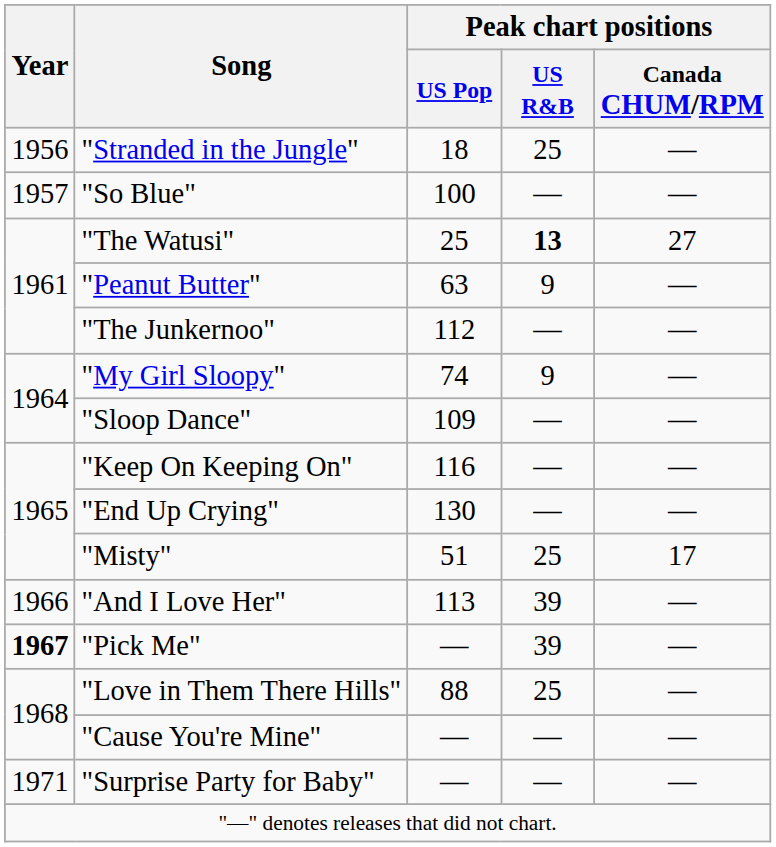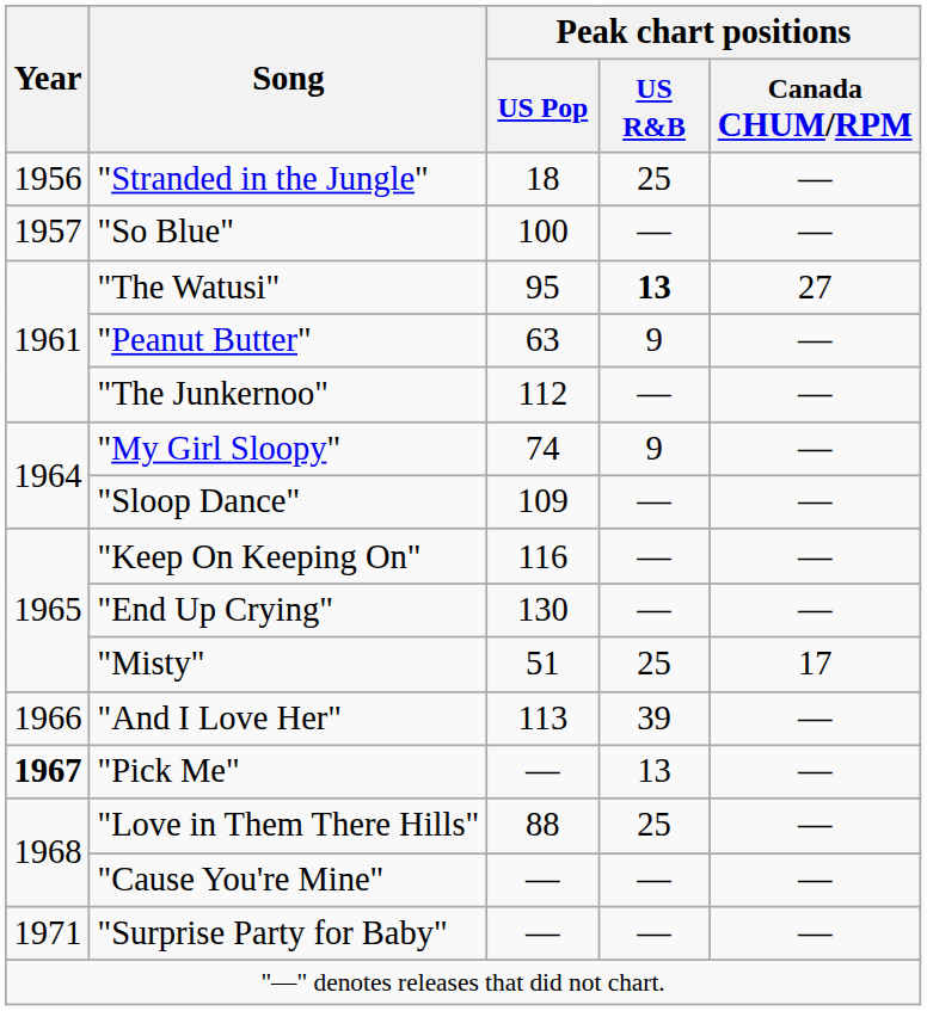"The Watusi" | Peak chart positions / US Pop: 25 -> 95
"Pick Me" | Peak chart positions / US R&B: 39 -> 13
